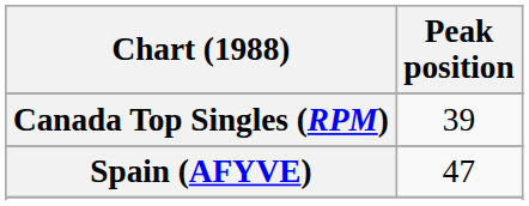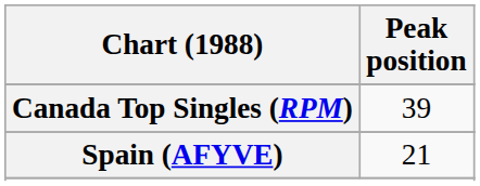Spain (AFYVE) | Peak position: 47 -> 21
